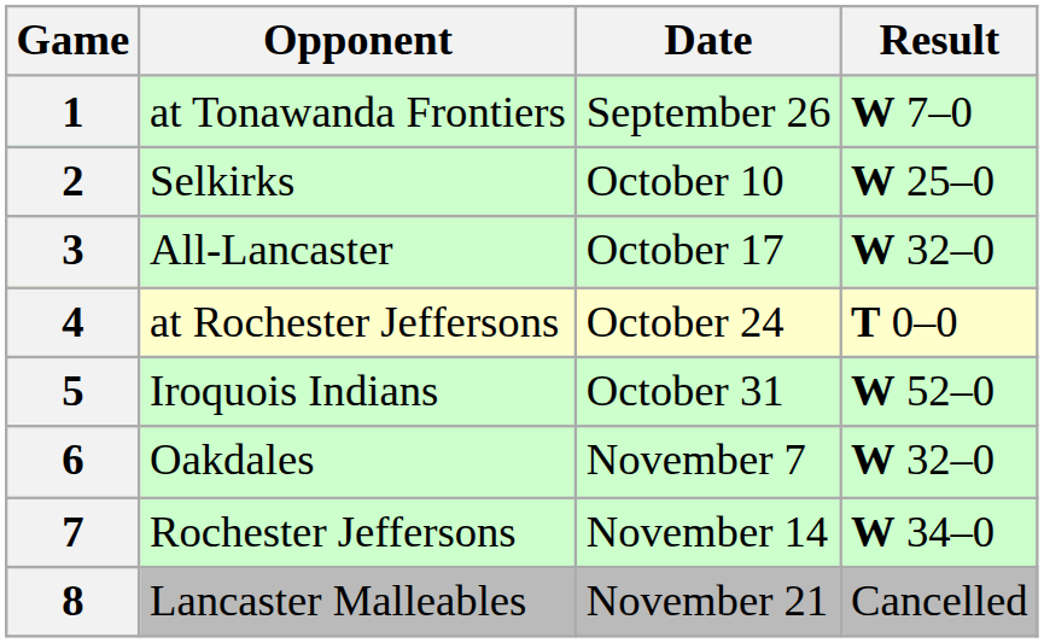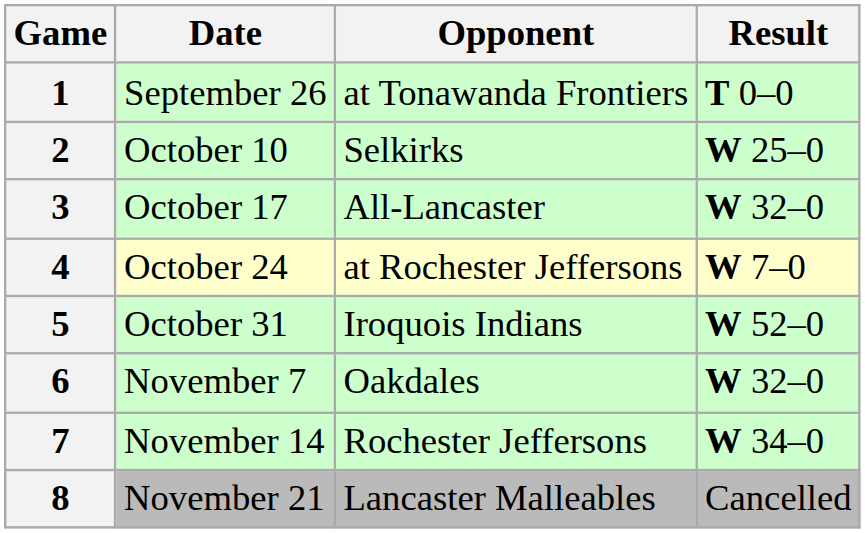columns swapped: Date <-> Opponent
1 | Result: W 7–0 -> T 0–0
4 | Result: T 0–0 -> W 7–0
